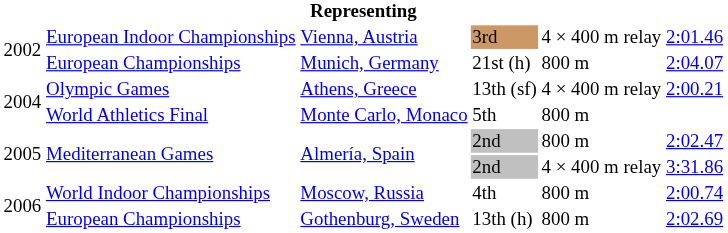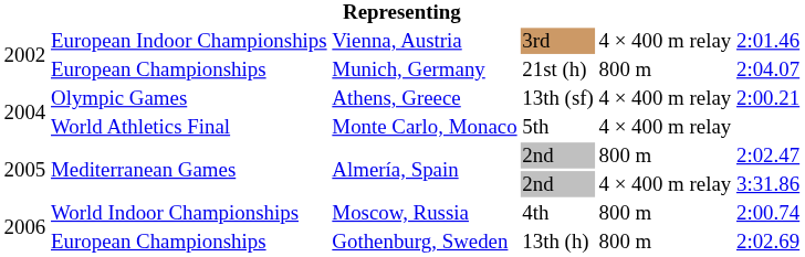Monte Carlo, Monaco | column 5: 800 m -> 4 × 400 m relay
